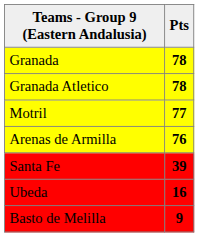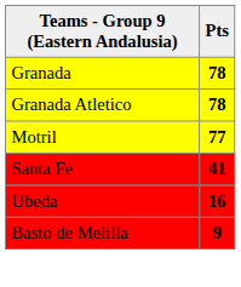- row: Arenas de Armilla | 76
Santa Fe | Pts: 39 -> 41
